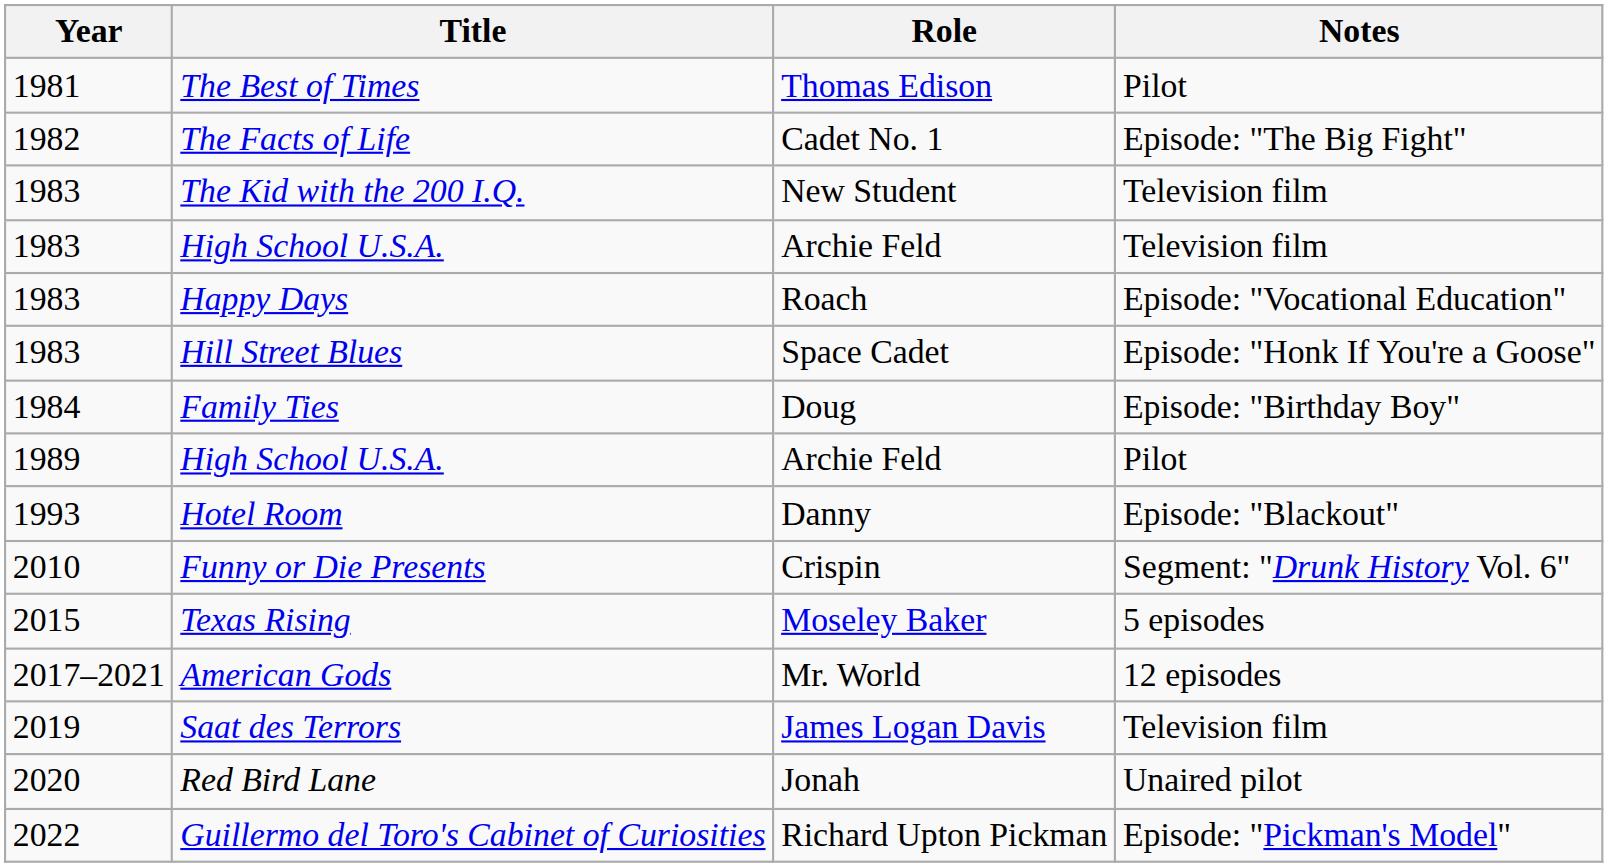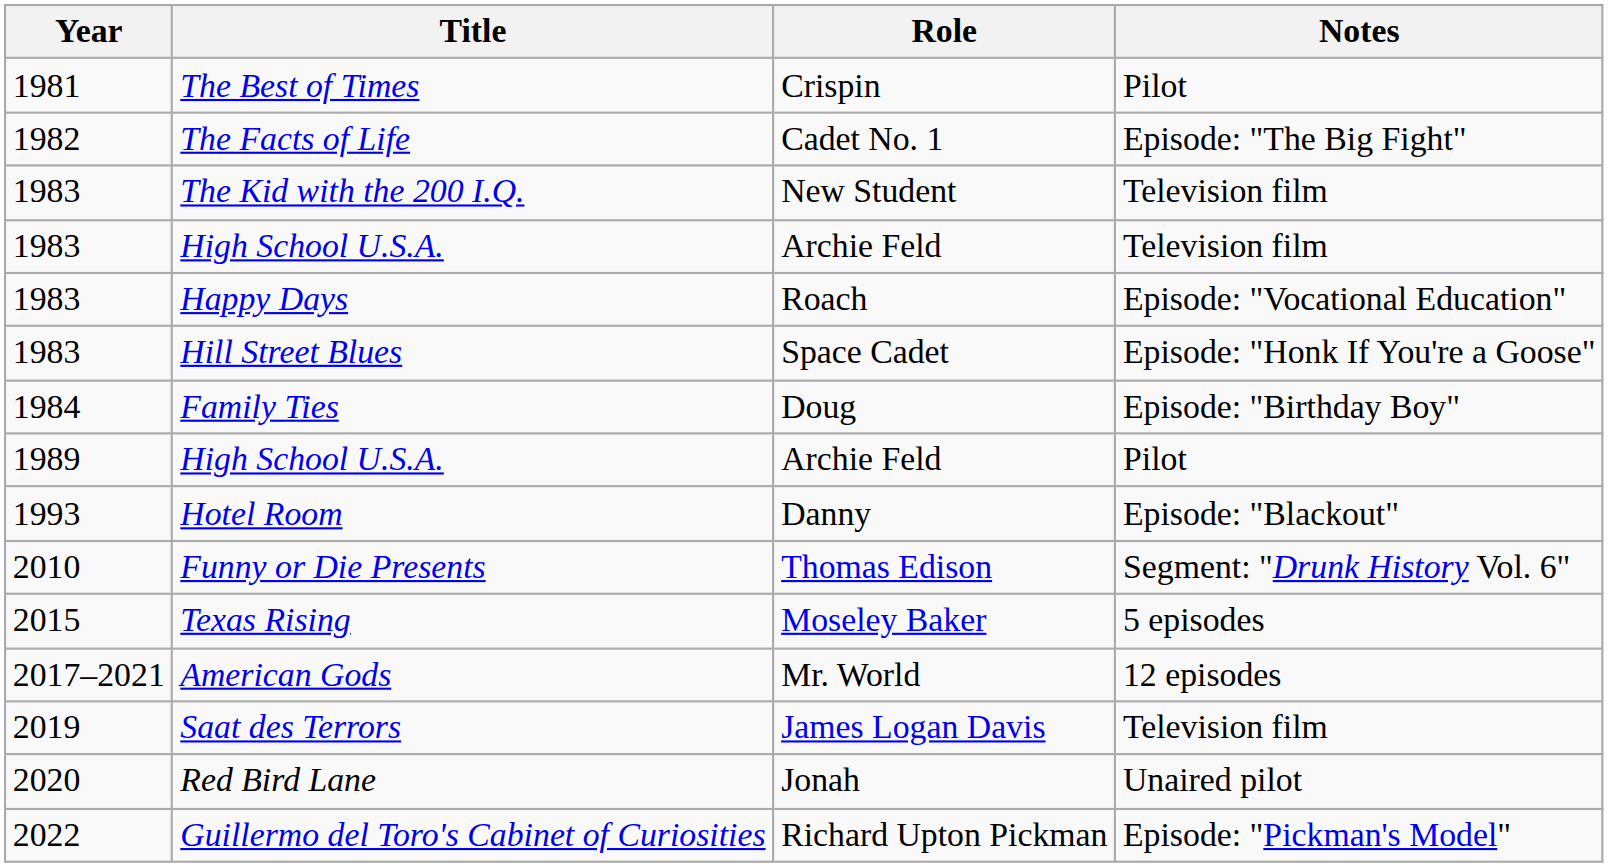The Best of Times | Role: Thomas Edison -> Crispin
Funny or Die Presents | Role: Crispin -> Thomas Edison
